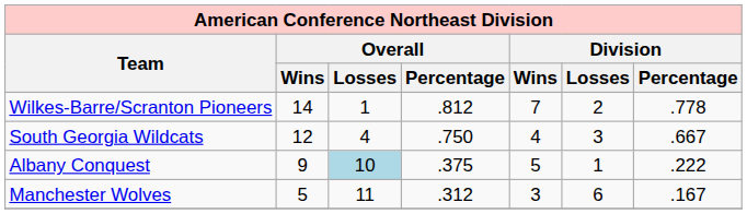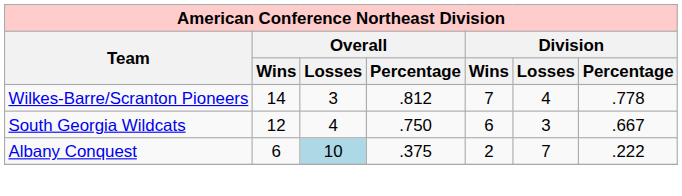Wilkes-Barre/Scranton Pioneers | Overall / Losses: 1 -> 3
Wilkes-Barre/Scranton Pioneers | Division / Losses: 2 -> 4
South Georgia Wildcats | Division / Wins: 4 -> 6
Albany Conquest | Overall / Wins: 9 -> 6
Albany Conquest | Division / Wins: 5 -> 2
Albany Conquest | Division / Losses: 1 -> 7
- row: Manchester Wolves | 5 | 11 | .312 | 3 | 6 | .167
